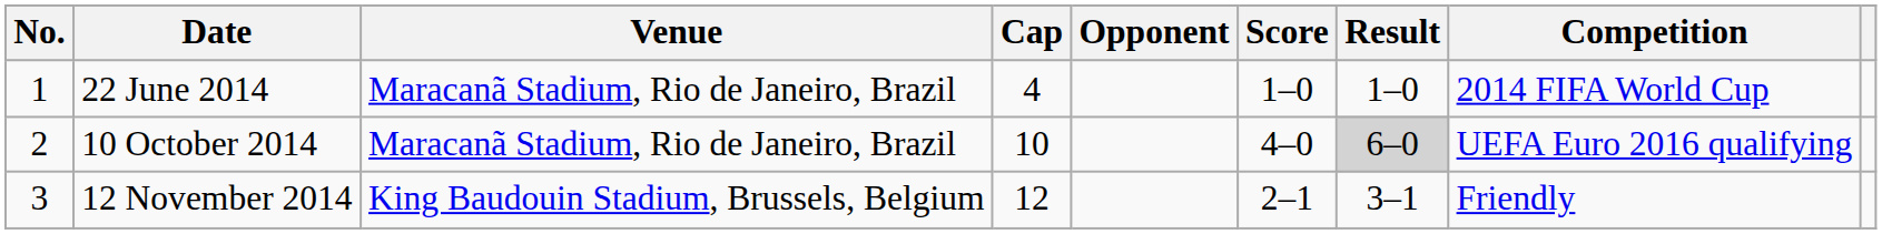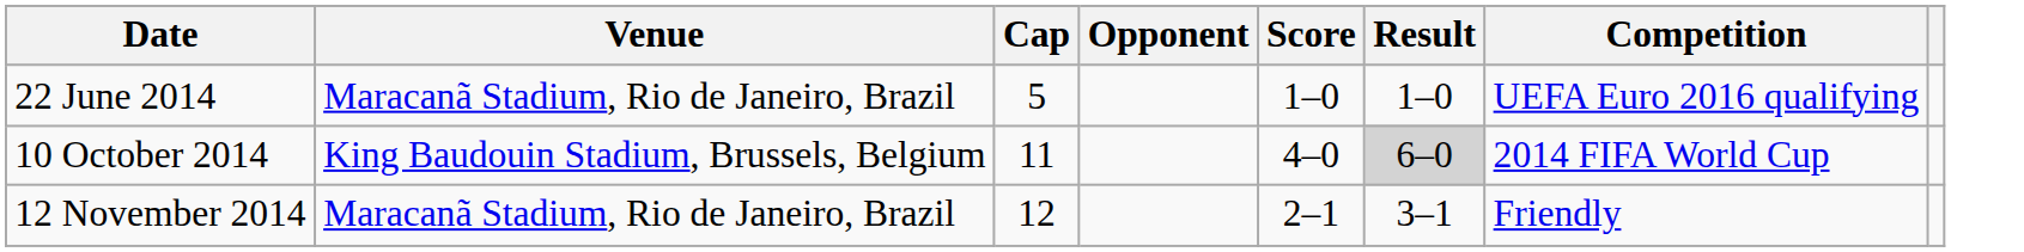- column: No. | 1 | 2 | 3
22 June 2014 | Cap: 4 -> 5
22 June 2014 | Competition: 2014 FIFA World Cup -> UEFA Euro 2016 qualifying
10 October 2014 | Venue: Maracanã Stadium, Rio de Janeiro, Brazil -> King Baudouin Stadium, Brussels, Belgium
10 October 2014 | Cap: 10 -> 11
10 October 2014 | Competition: UEFA Euro 2016 qualifying -> 2014 FIFA World Cup
12 November 2014 | Venue: King Baudouin Stadium, Brussels, Belgium -> Maracanã Stadium, Rio de Janeiro, Brazil
